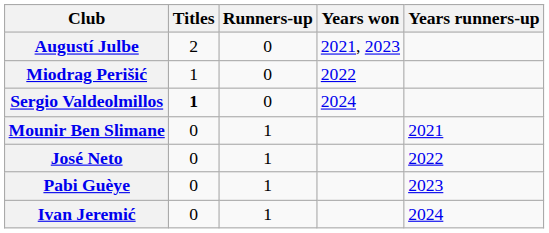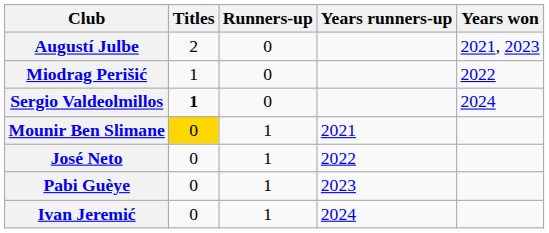columns swapped: Years won <-> Years runners-up
Mounir Ben Slimane | Titles: no background -> gold background
